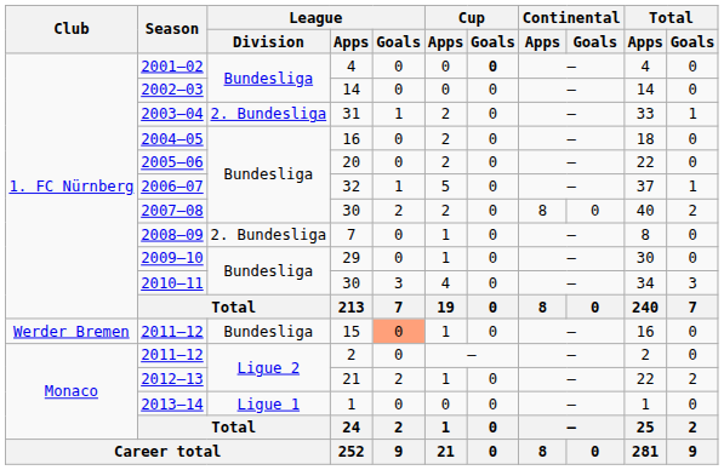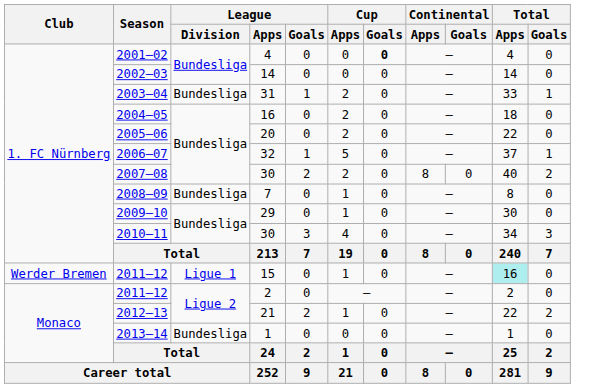2003–04 | League / Division: 2. Bundesliga -> Bundesliga
2008–09 | League / Division: 2. Bundesliga -> Bundesliga
2011–12 / 15 | League / Division: Bundesliga -> Ligue 1
2011–12 / 15 | League / Goals: lightsalmon background -> no background
2011–12 / 15 | Total / Apps: no background -> paleturquoise background
2013–14 | League / Division: Ligue 1 -> Bundesliga
